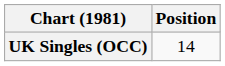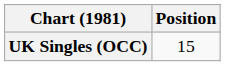UK Singles (OCC) | Position: 14 -> 15
